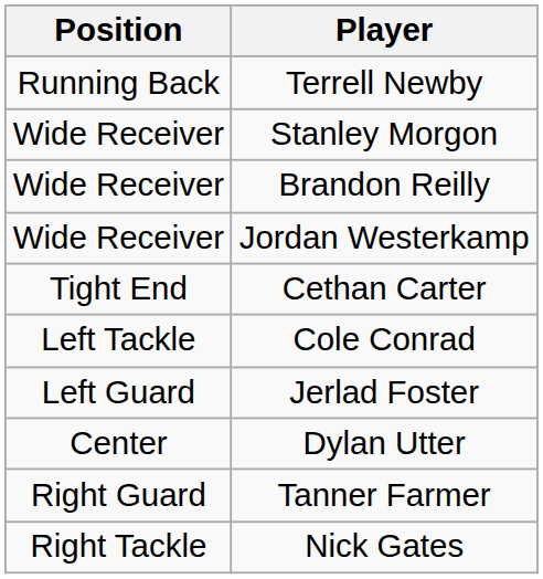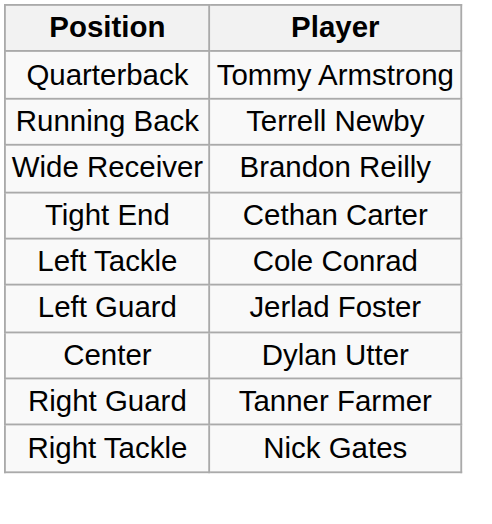+ row: Quarterback | Tommy Armstrong
- row: Wide Receiver | Stanley Morgon
- row: Wide Receiver | Jordan Westerkamp
